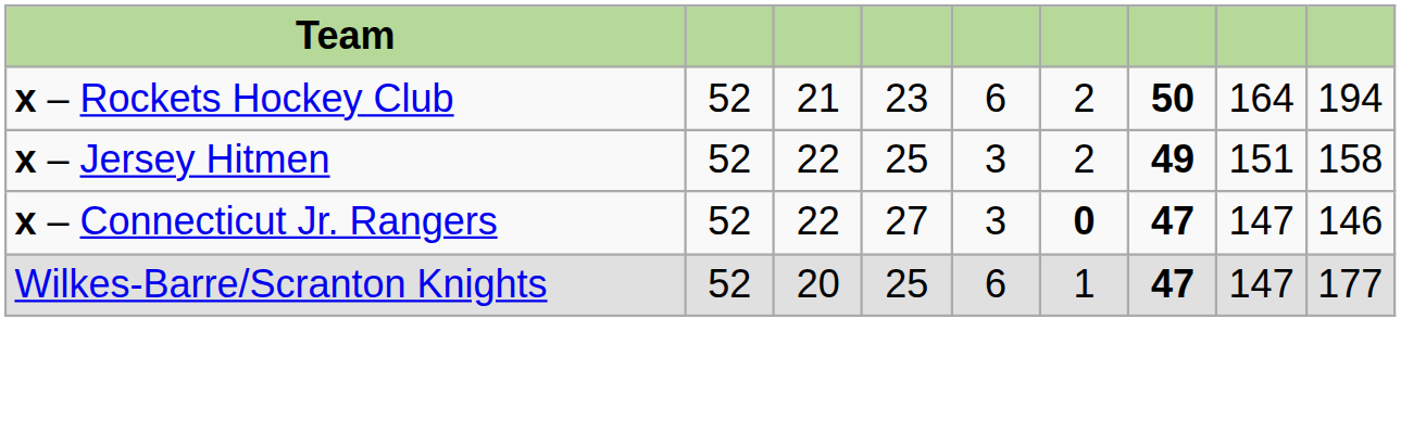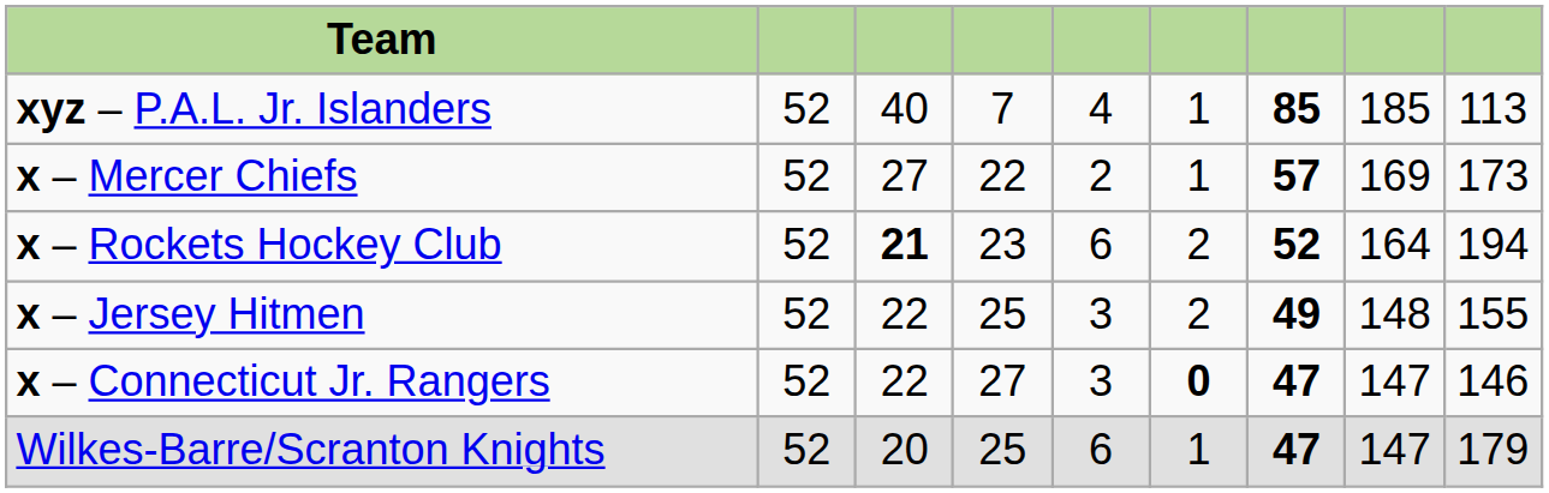+ row: xyz – P.A.L. Jr. Islanders | 52 | 40 | 7 | 4 | 1 | 85 | 185 | 113
+ row: x – Mercer Chiefs | 52 | 27 | 22 | 2 | 1 | 57 | 169 | 173
x – Rockets Hockey Club | column 3: normal -> bold
x – Rockets Hockey Club | column 7: 50 -> 52
x – Jersey Hitmen | column 8: 151 -> 148
x – Jersey Hitmen | column 9: 158 -> 155
Wilkes-Barre/Scranton Knights | column 9: 177 -> 179
